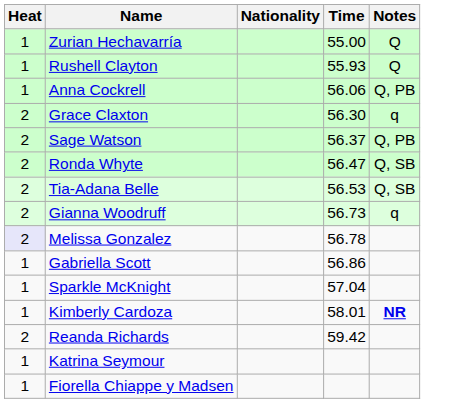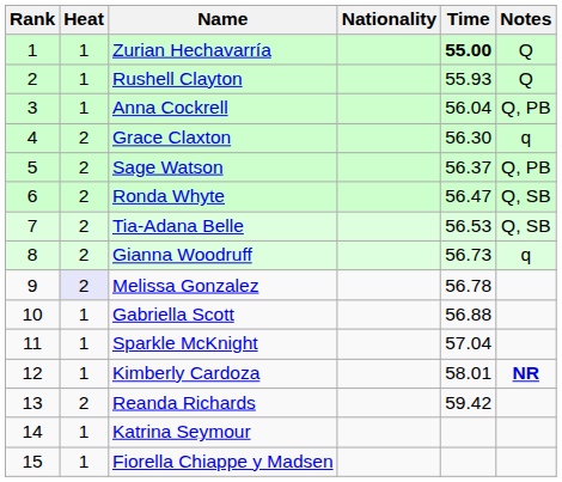+ column: Rank | 1 | 2 | 3 | 4 | 5 | 6 | 7 | 8 | 9 | 10 | 11 | 12 | 13 | 14 | 15
Zurian Hechavarría | Time: normal -> bold
Anna Cockrell | Time: 56.06 -> 56.04
Gabriella Scott | Time: 56.86 -> 56.88
